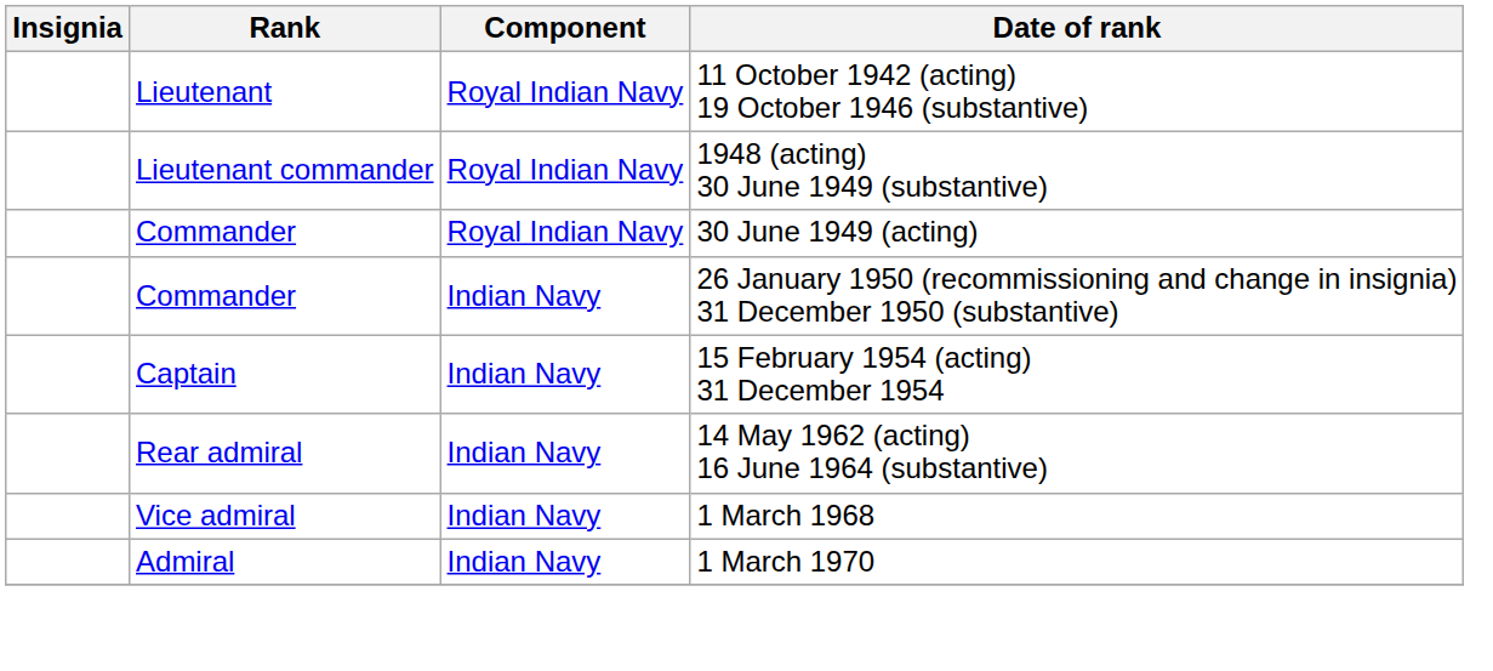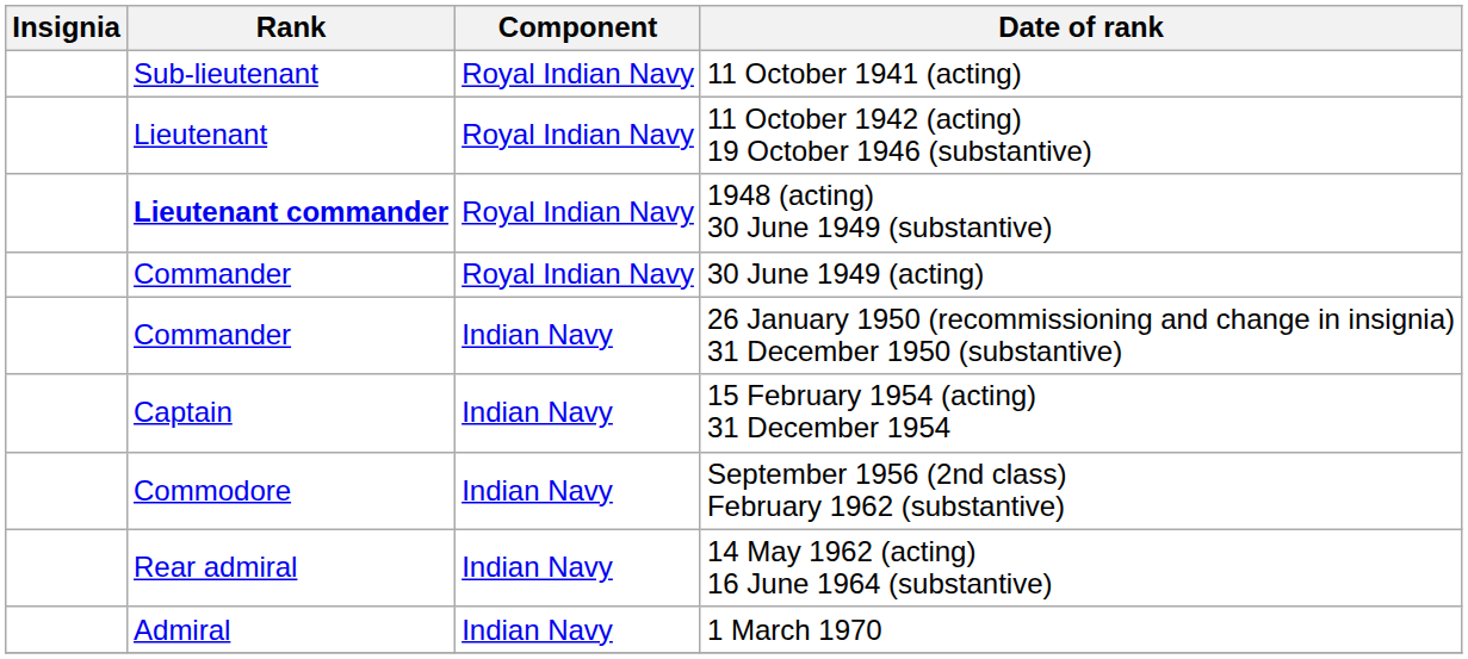+ row: Sub-lieutenant | Royal Indian Navy | 11 October 1941 (acting)
1948 (acting) 30 June 1949 (substantive) | Rank: normal -> bold
+ row: Commodore | Indian Navy | September 1956 (2nd class) February 1962 (substantive)
- row: Vice admiral | Indian Navy | 1 March 1968
